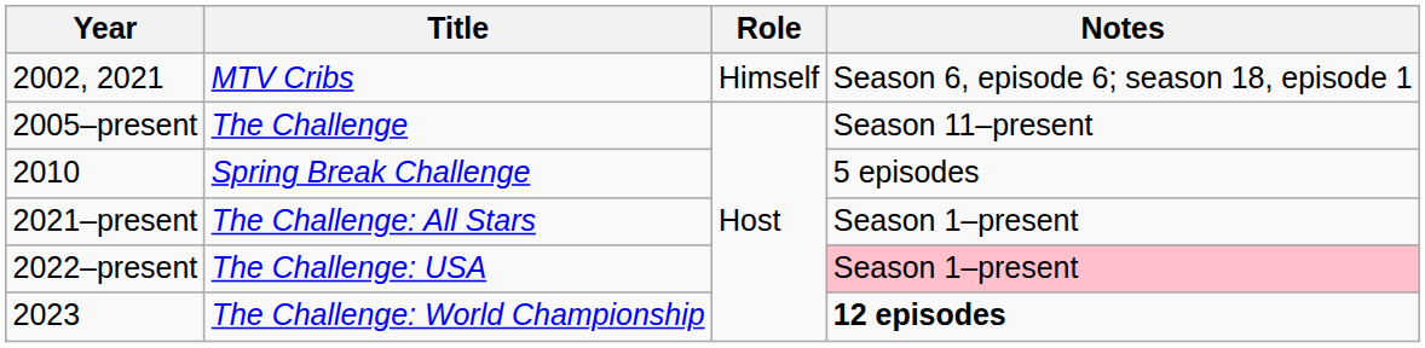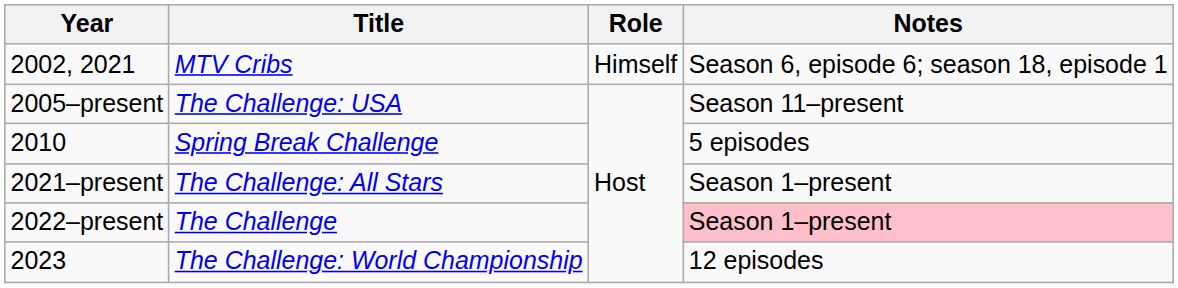2005–present | Title: The Challenge -> The Challenge: USA
2022–present | Title: The Challenge: USA -> The Challenge
2023 | Notes: bold -> normal
